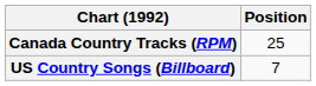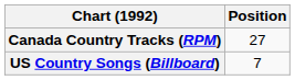Canada Country Tracks (RPM) | Position: 25 -> 27
